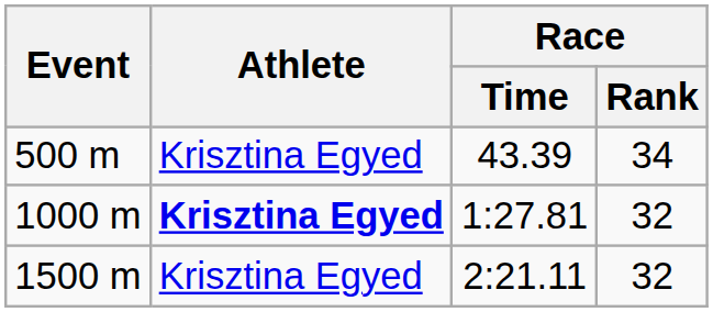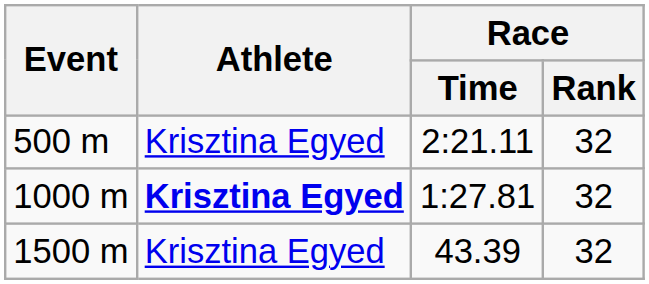500 m | Race / Time: 43.39 -> 2:21.11
500 m | Race / Rank: 34 -> 32
1500 m | Race / Time: 2:21.11 -> 43.39
